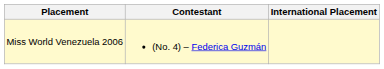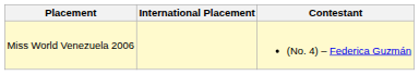columns swapped: Contestant <-> International Placement
